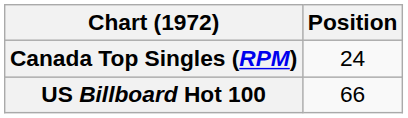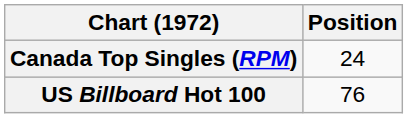US Billboard Hot 100 | Position: 66 -> 76
